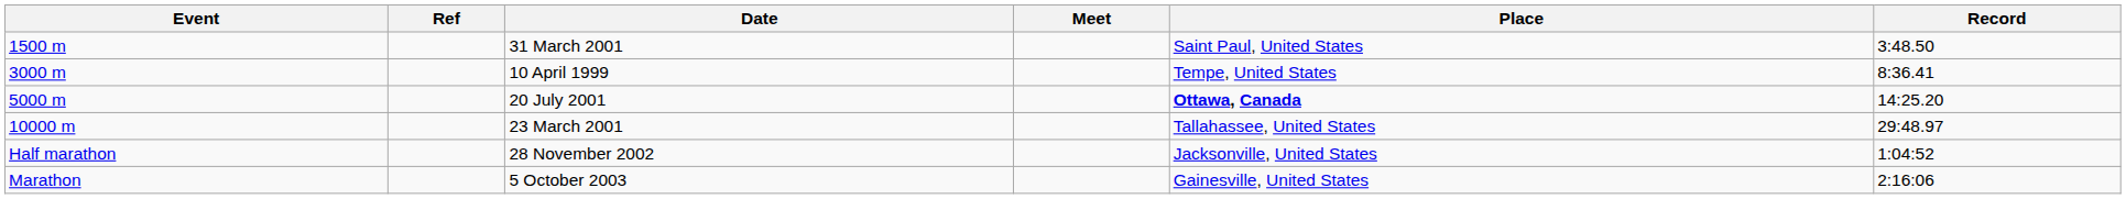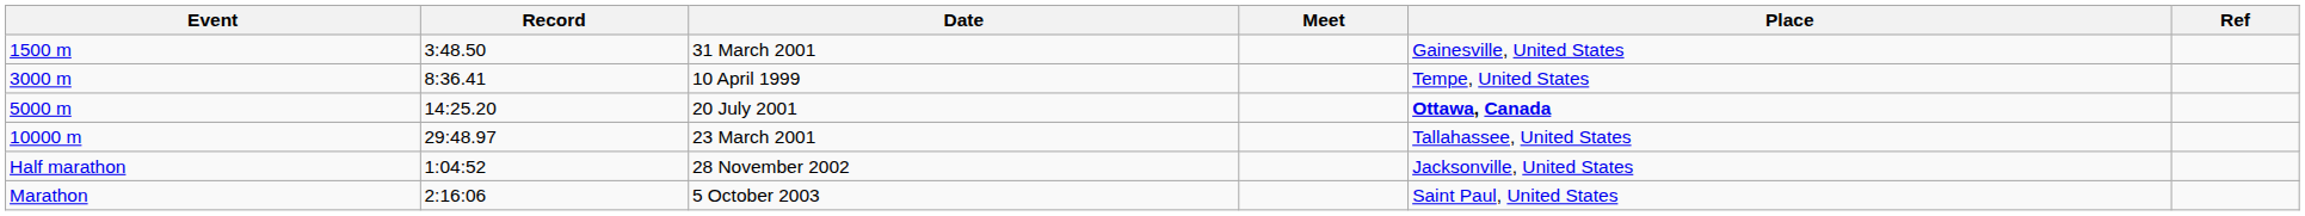columns swapped: Record <-> Ref
31 March 2001 | Place: Saint Paul, United States -> Gainesville, United States
5 October 2003 | Place: Gainesville, United States -> Saint Paul, United States
